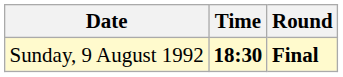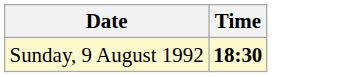- column: Round | Final
